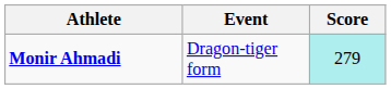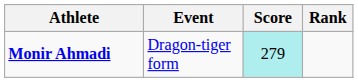+ column: Rank
